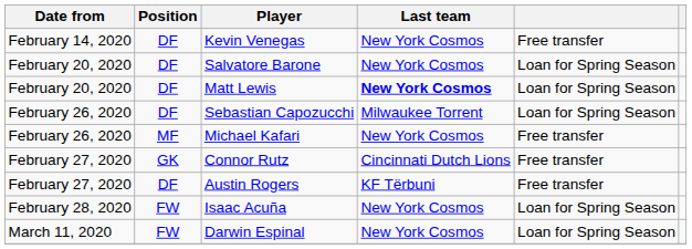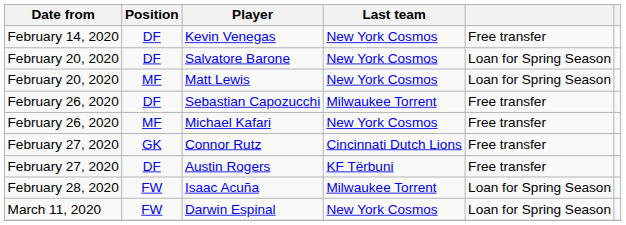Matt Lewis | Position: DF -> MF
Matt Lewis | Last team: bold -> normal
Sebastian Capozucchi | column 5: Loan for Spring Season -> Free transfer
Isaac Acuña | Last team: New York Cosmos -> Milwaukee Torrent
